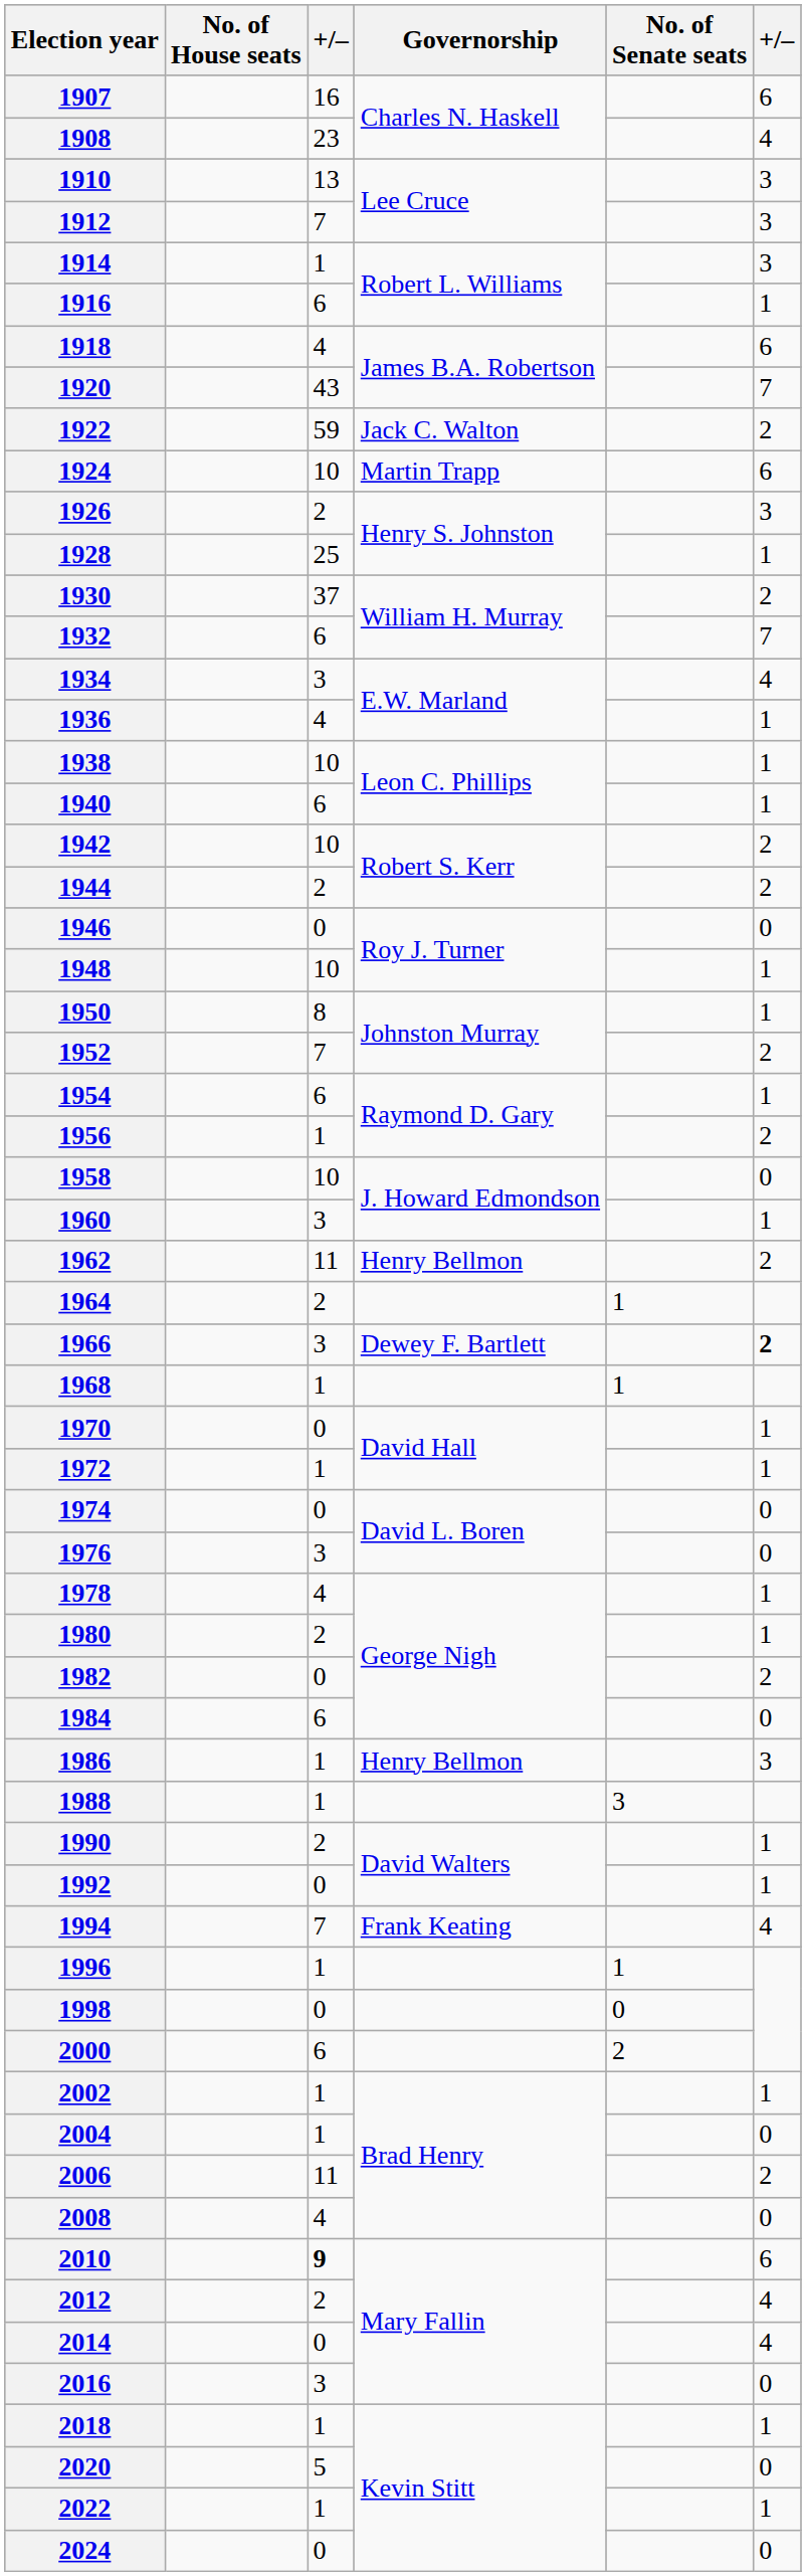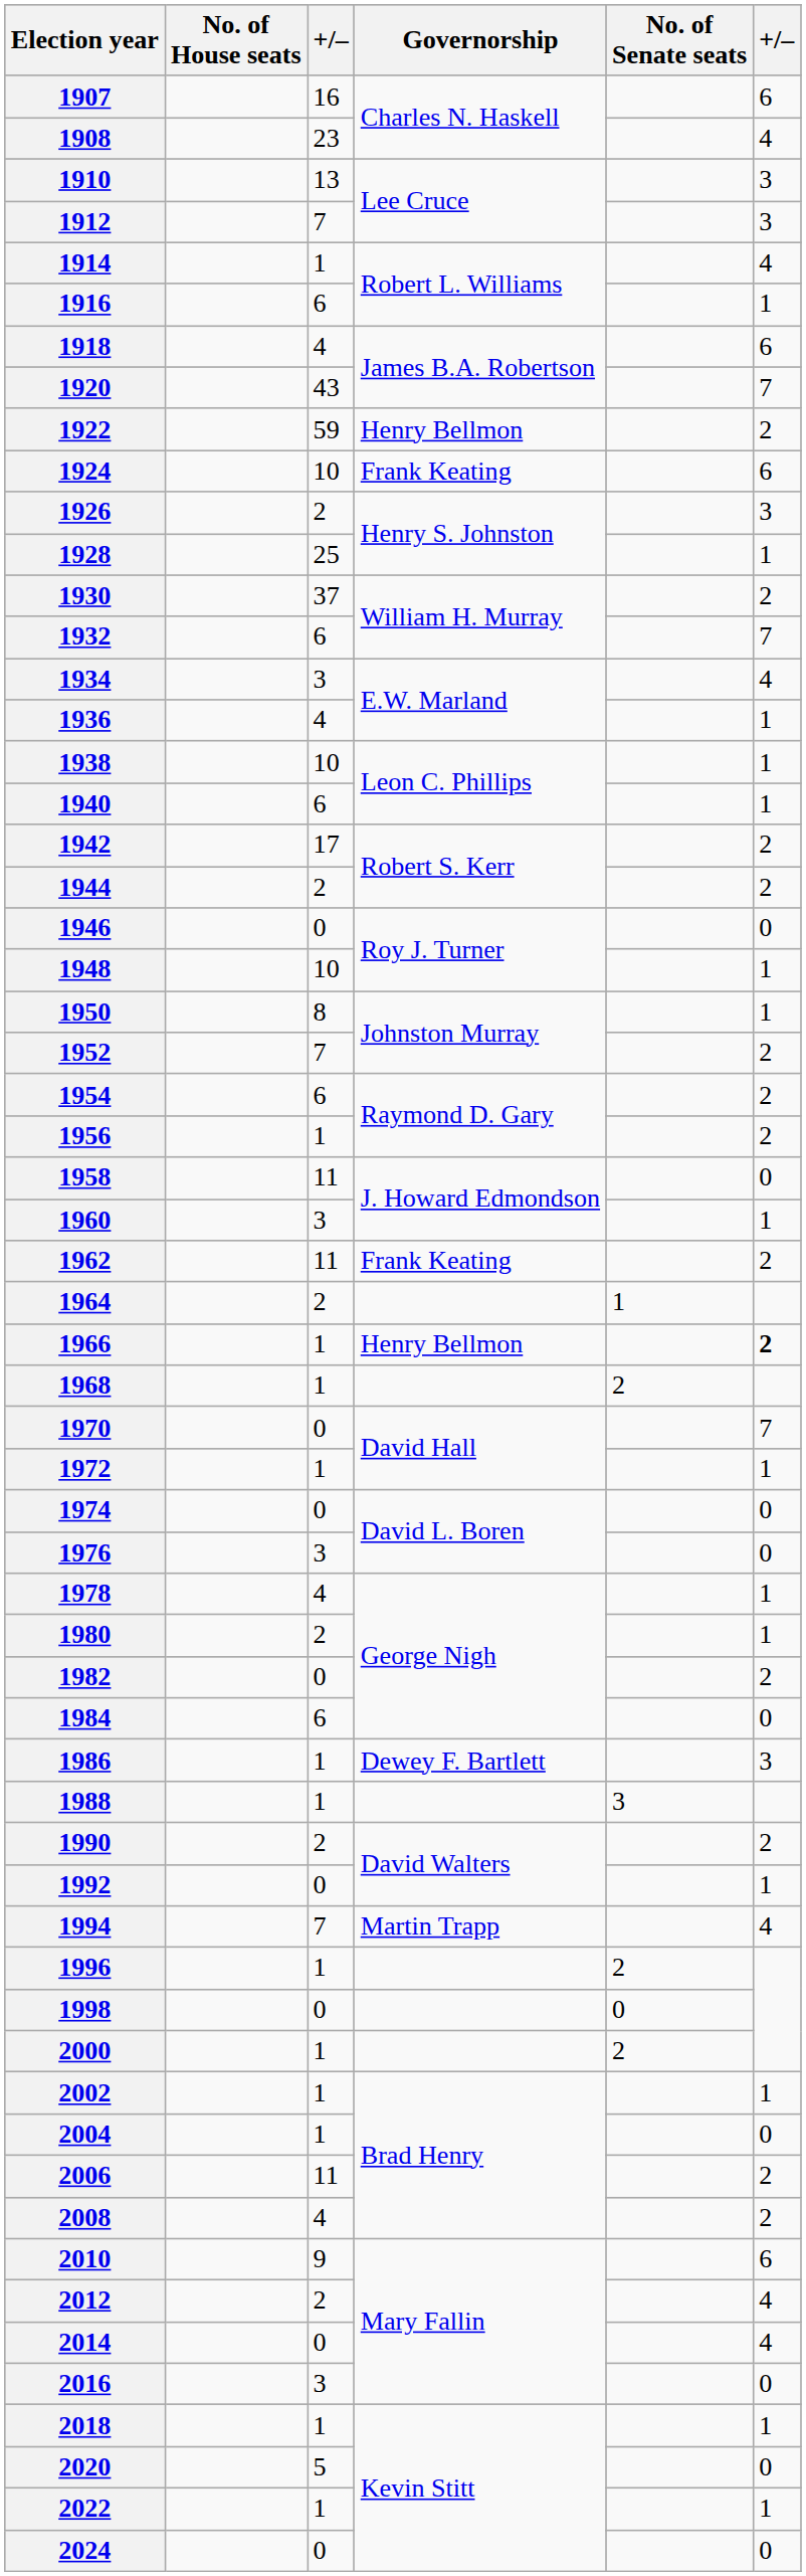1914 | column 6: 3 -> 4
1922 | Governorship: Jack C. Walton -> Henry Bellmon
1924 | Governorship: Martin Trapp -> Frank Keating
1942 | column 3: 10 -> 17
1954 | column 6: 1 -> 2
1958 | column 3: 10 -> 11
1962 | Governorship: Henry Bellmon -> Frank Keating
1966 | column 3: 3 -> 1
1966 | Governorship: Dewey F. Bartlett -> Henry Bellmon
1968 | No. of Senate seats: 1 -> 2
1970 | column 6: 1 -> 7
1986 | Governorship: Henry Bellmon -> Dewey F. Bartlett
1990 | column 6: 1 -> 2
1994 | Governorship: Frank Keating -> Martin Trapp
1996 | No. of Senate seats: 1 -> 2
2000 | column 3: 6 -> 1
2008 | column 6: 0 -> 2
2010 | column 3: bold -> normal
